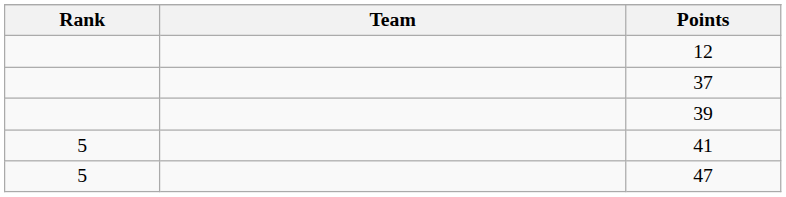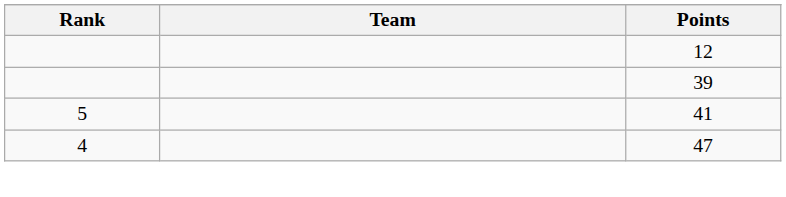- row: 37
47 | Rank: 5 -> 4
